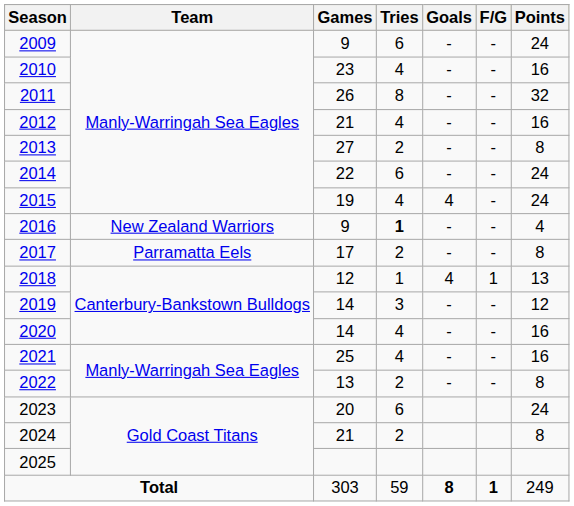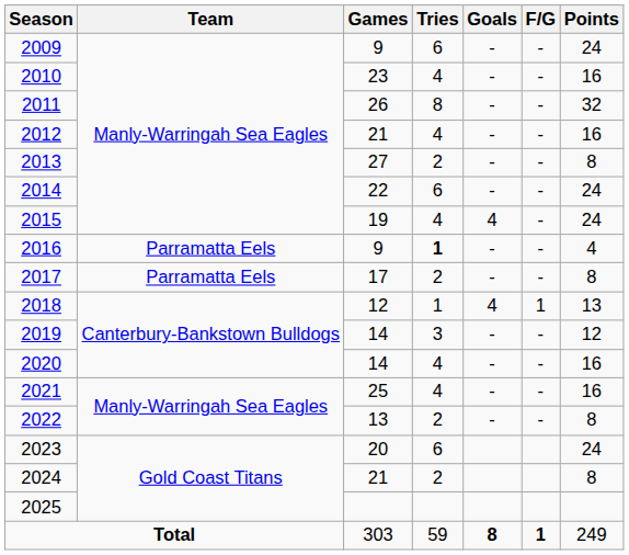2016 | Team: New Zealand Warriors -> Parramatta Eels
